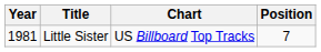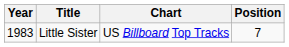Little Sister | Year: 1981 -> 1983
